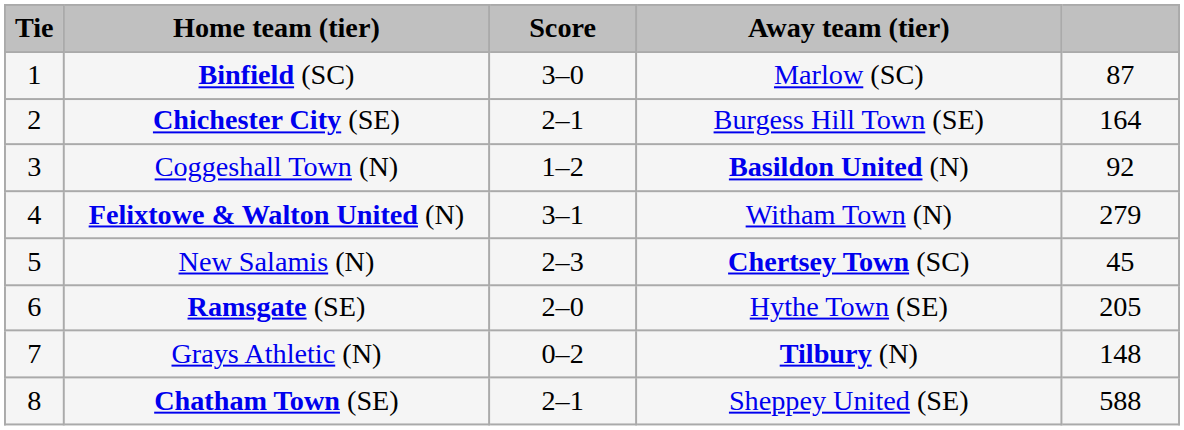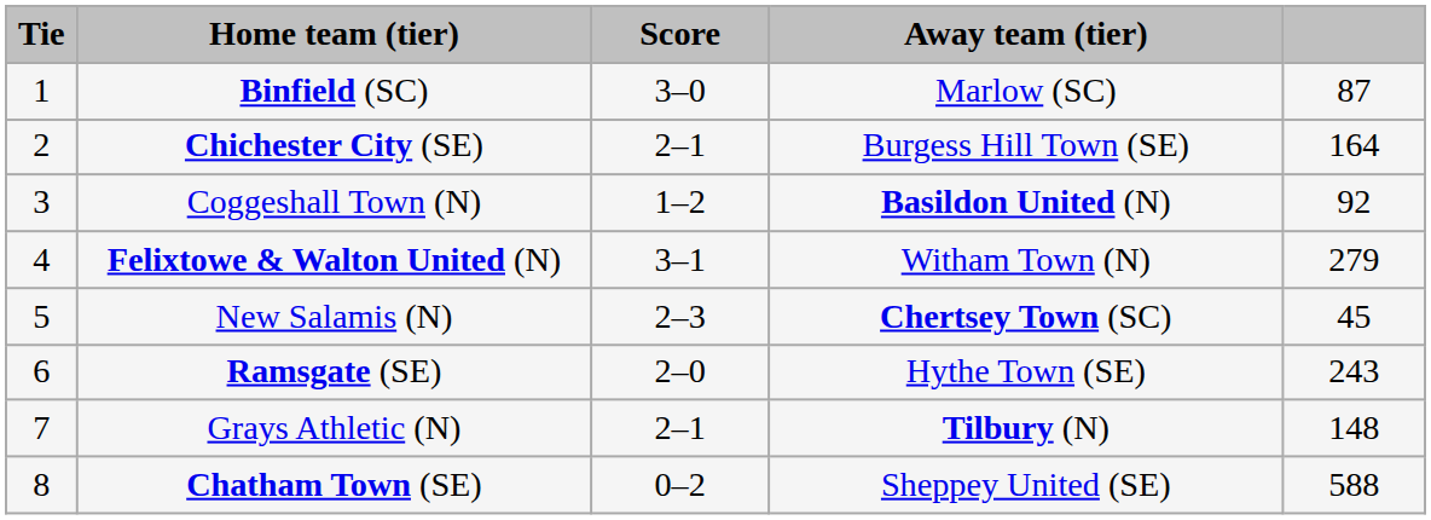Ramsgate (SE) | column 5: 205 -> 243
Grays Athletic (N) | Score: 0–2 -> 2–1
Chatham Town (SE) | Score: 2–1 -> 0–2
